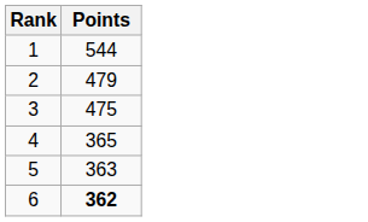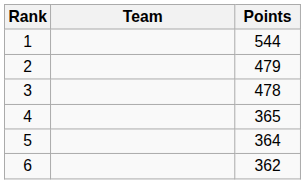+ column: Team
3 | Points: 475 -> 478
5 | Points: 363 -> 364
6 | Points: bold -> normal
